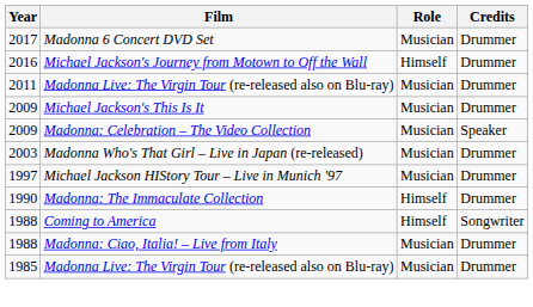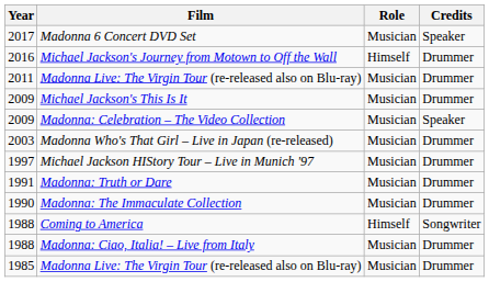Madonna 6 Concert DVD Set | Credits: Drummer -> Speaker
+ row: 1991 | Madonna: Truth or Dare | Musician | Drummer
Madonna: The Immaculate Collection | Role: Himself -> Musician
